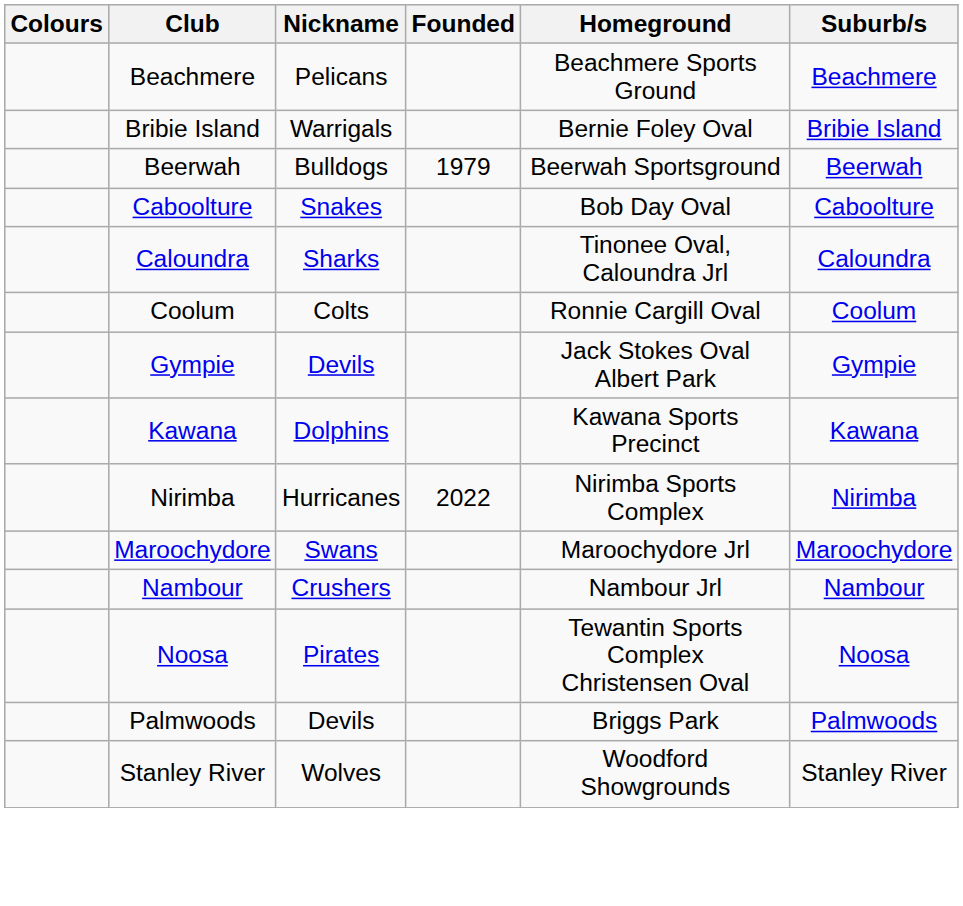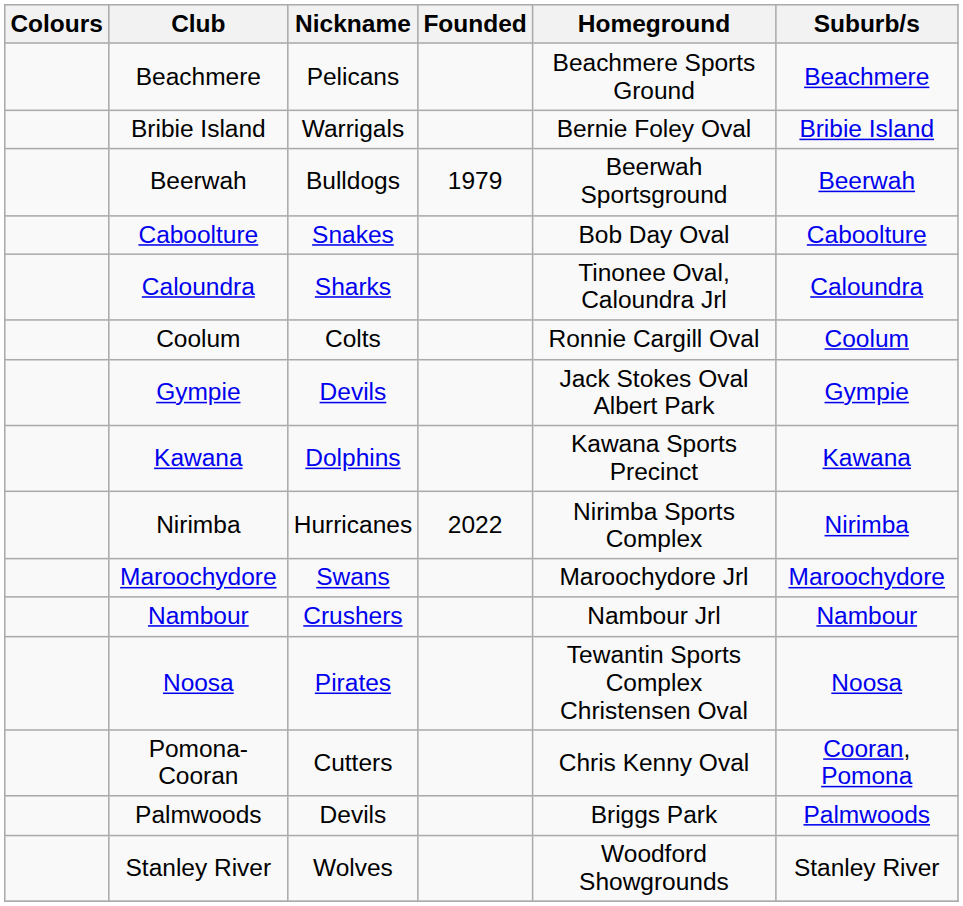+ row: Pomona-Cooran | Cutters | Chris Kenny Oval | Cooran, Pomona
